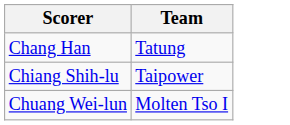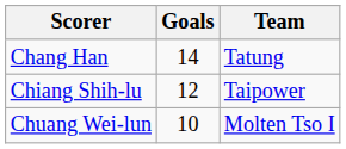+ column: Goals | 14 | 12 | 10
